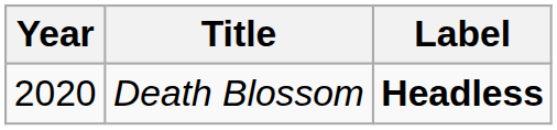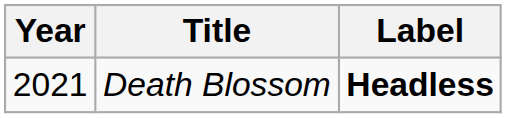Death Blossom | Year: 2020 -> 2021
